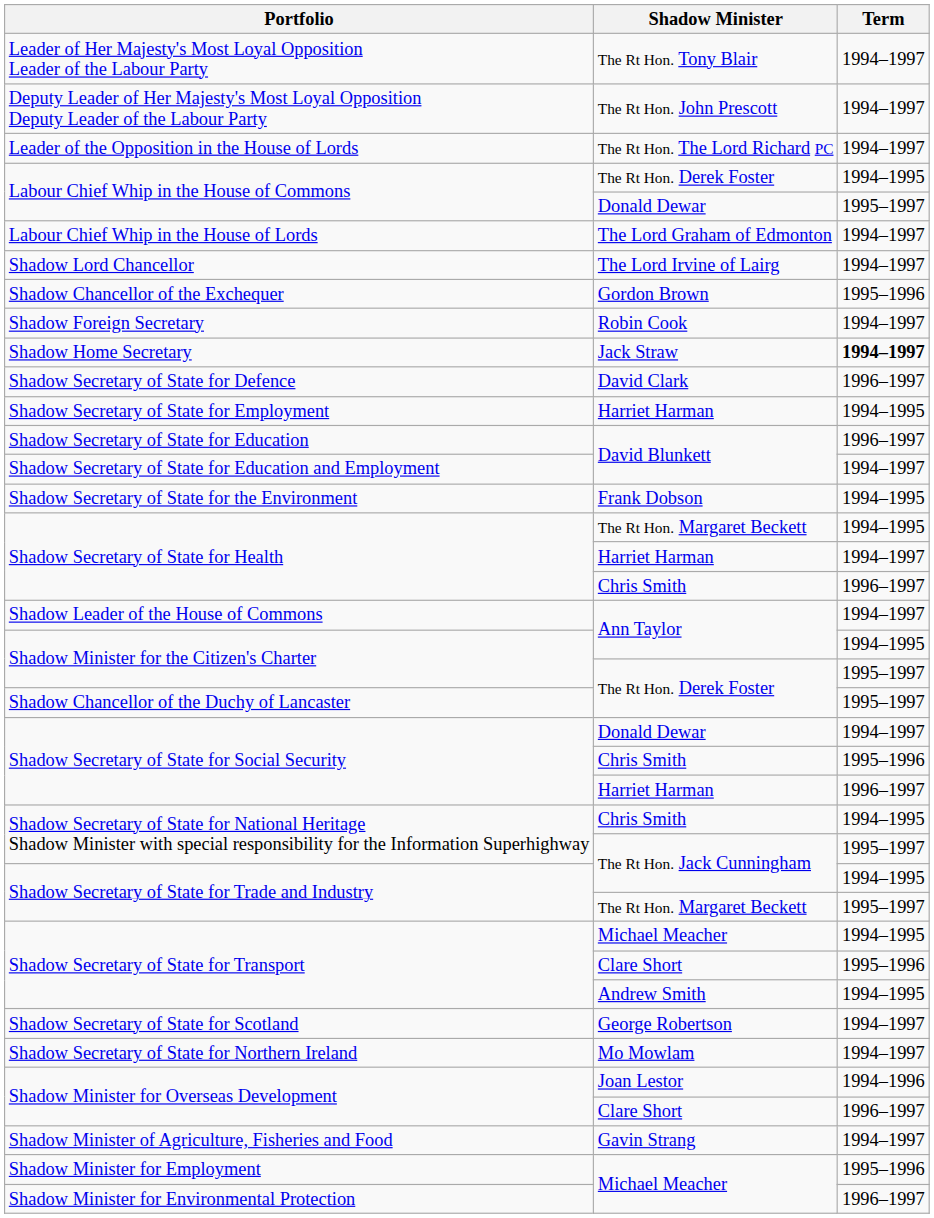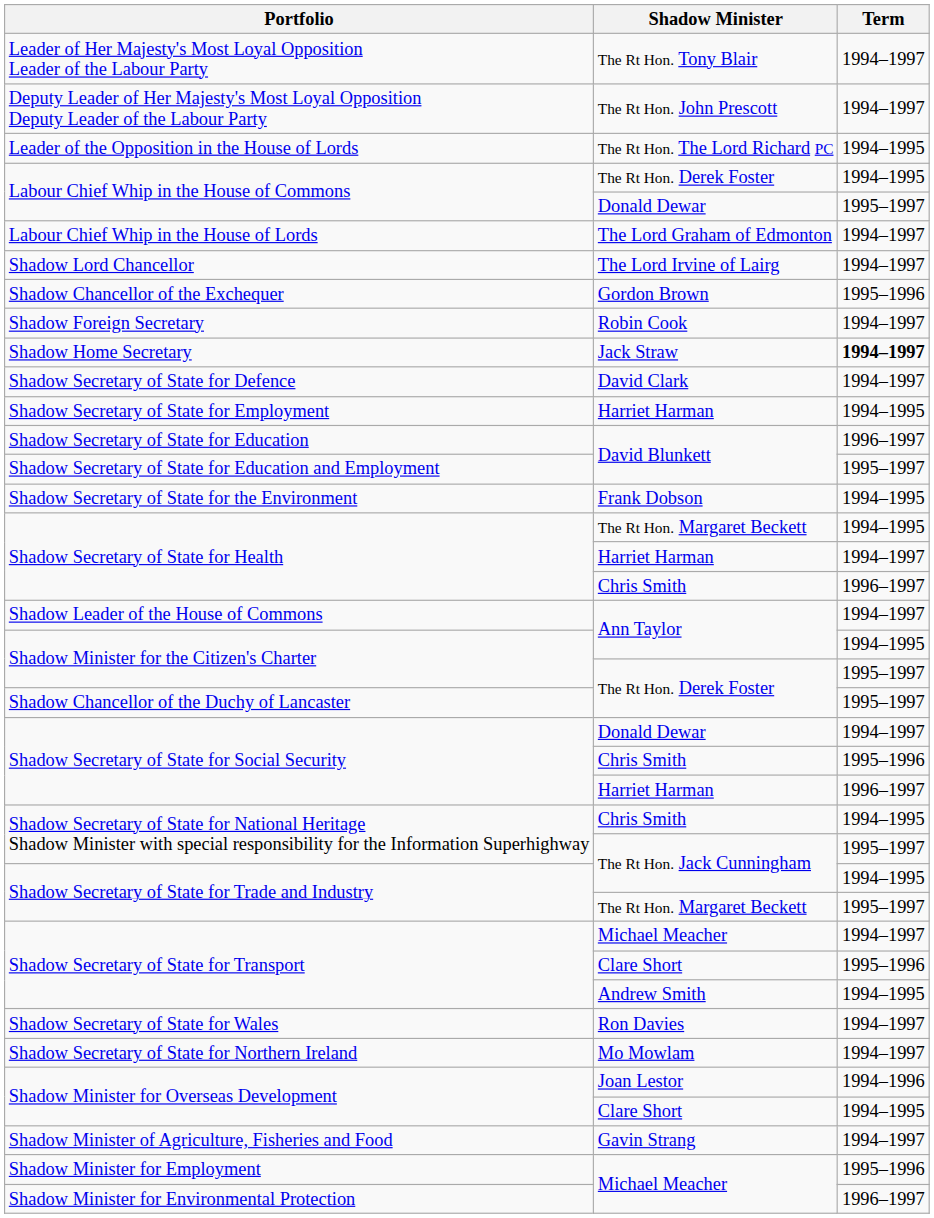Leader of the Opposition in the House of Lords | Term: 1994–1997 -> 1994–1995
Shadow Secretary of State for Defence | Term: 1996–1997 -> 1994–1997
Shadow Secretary of State for Education and Employment | Term: 1994–1997 -> 1995–1997
Shadow Secretary of State for Transport / Michael Meacher | Term: 1994–1995 -> 1994–1997
- row: Shadow Secretary of State for Scotland | George Robertson | 1994–1997
+ row: Shadow Secretary of State for Wales | Ron Davies | 1994–1997
Shadow Minister for Overseas Development / Clare Short | Term: 1996–1997 -> 1994–1995
